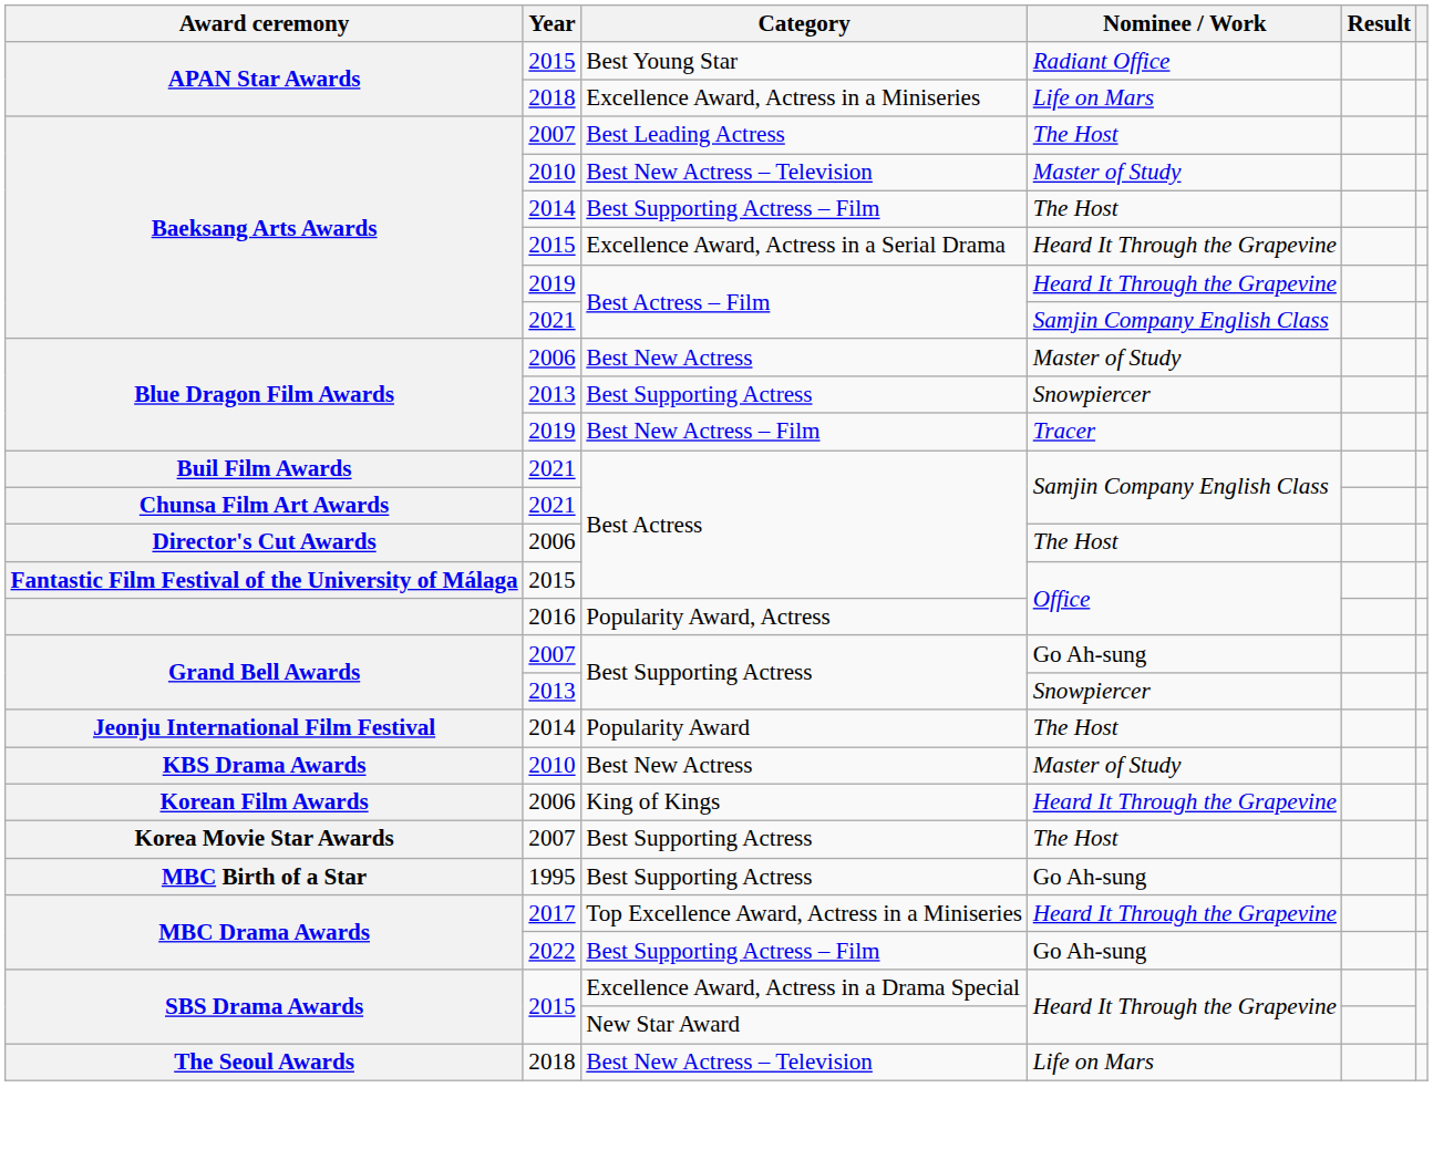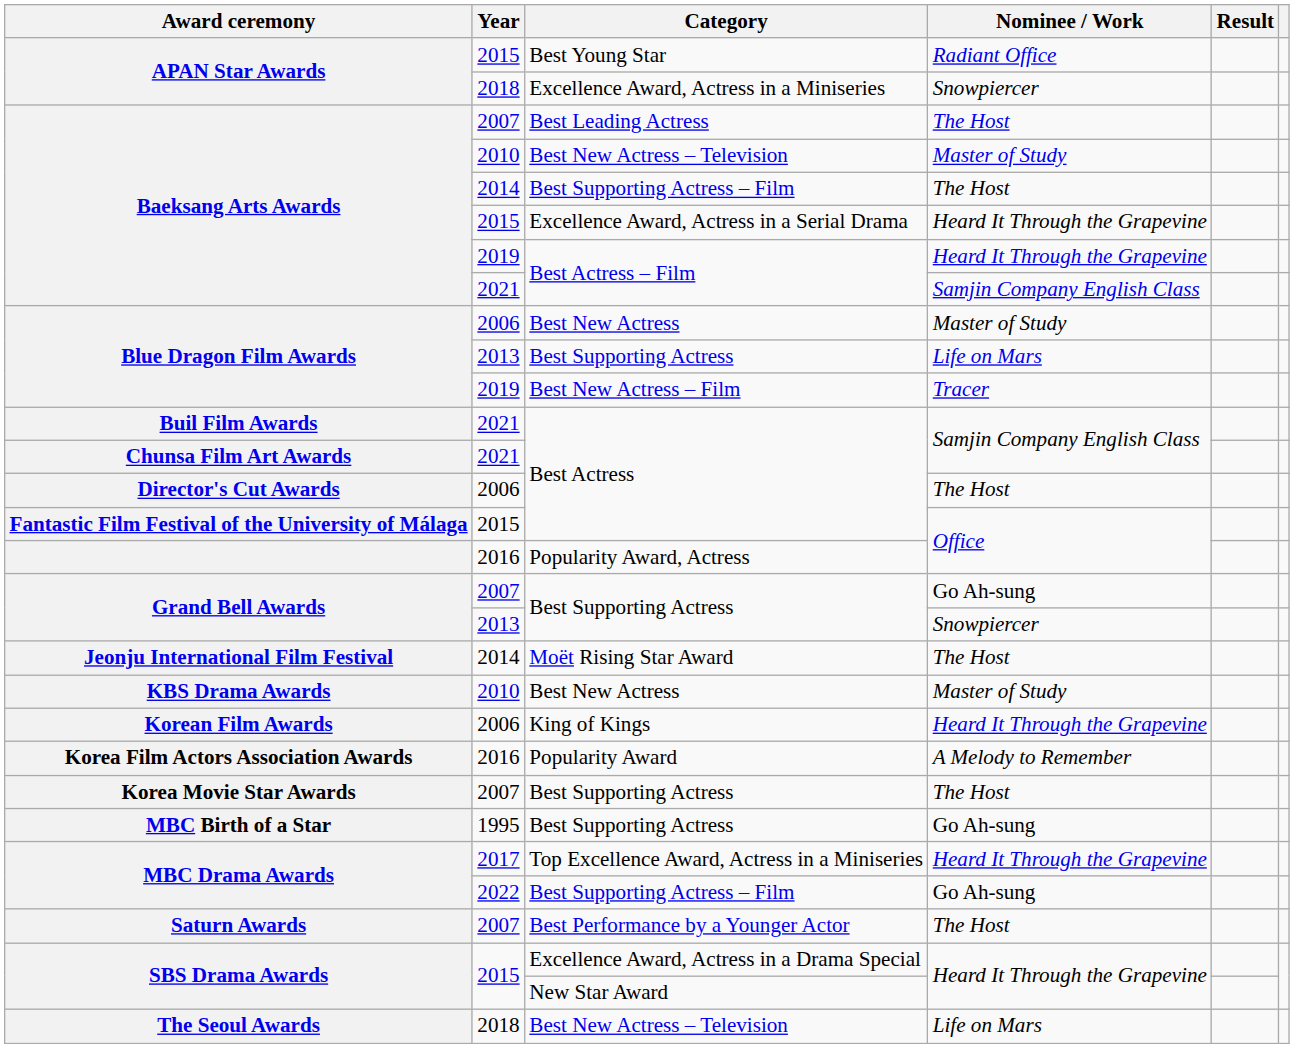APAN Star Awards / 2018 | Nominee / Work: Life on Mars -> Snowpiercer
Blue Dragon Film Awards / 2013 | Nominee / Work: Snowpiercer -> Life on Mars
Jeonju International Film Festival | Category: Popularity Award -> Moët Rising Star Award
+ row: Korea Film Actors Association Awards | 2016 | Popularity Award | A Melody to Remember
+ row: Saturn Awards | 2007 | Best Performance by a Younger Actor | The Host
